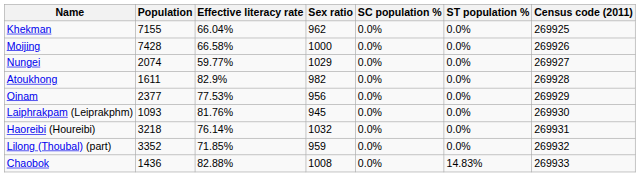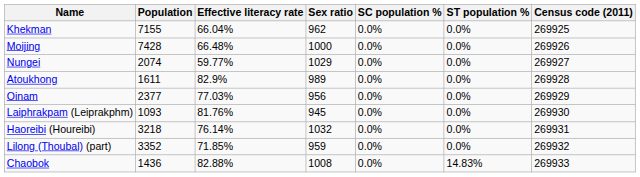Moijing | Effective literacy rate: 66.58% -> 66.48%
Atoukhong | Sex ratio: 982 -> 989
Oinam | Effective literacy rate: 77.53% -> 77.03%
